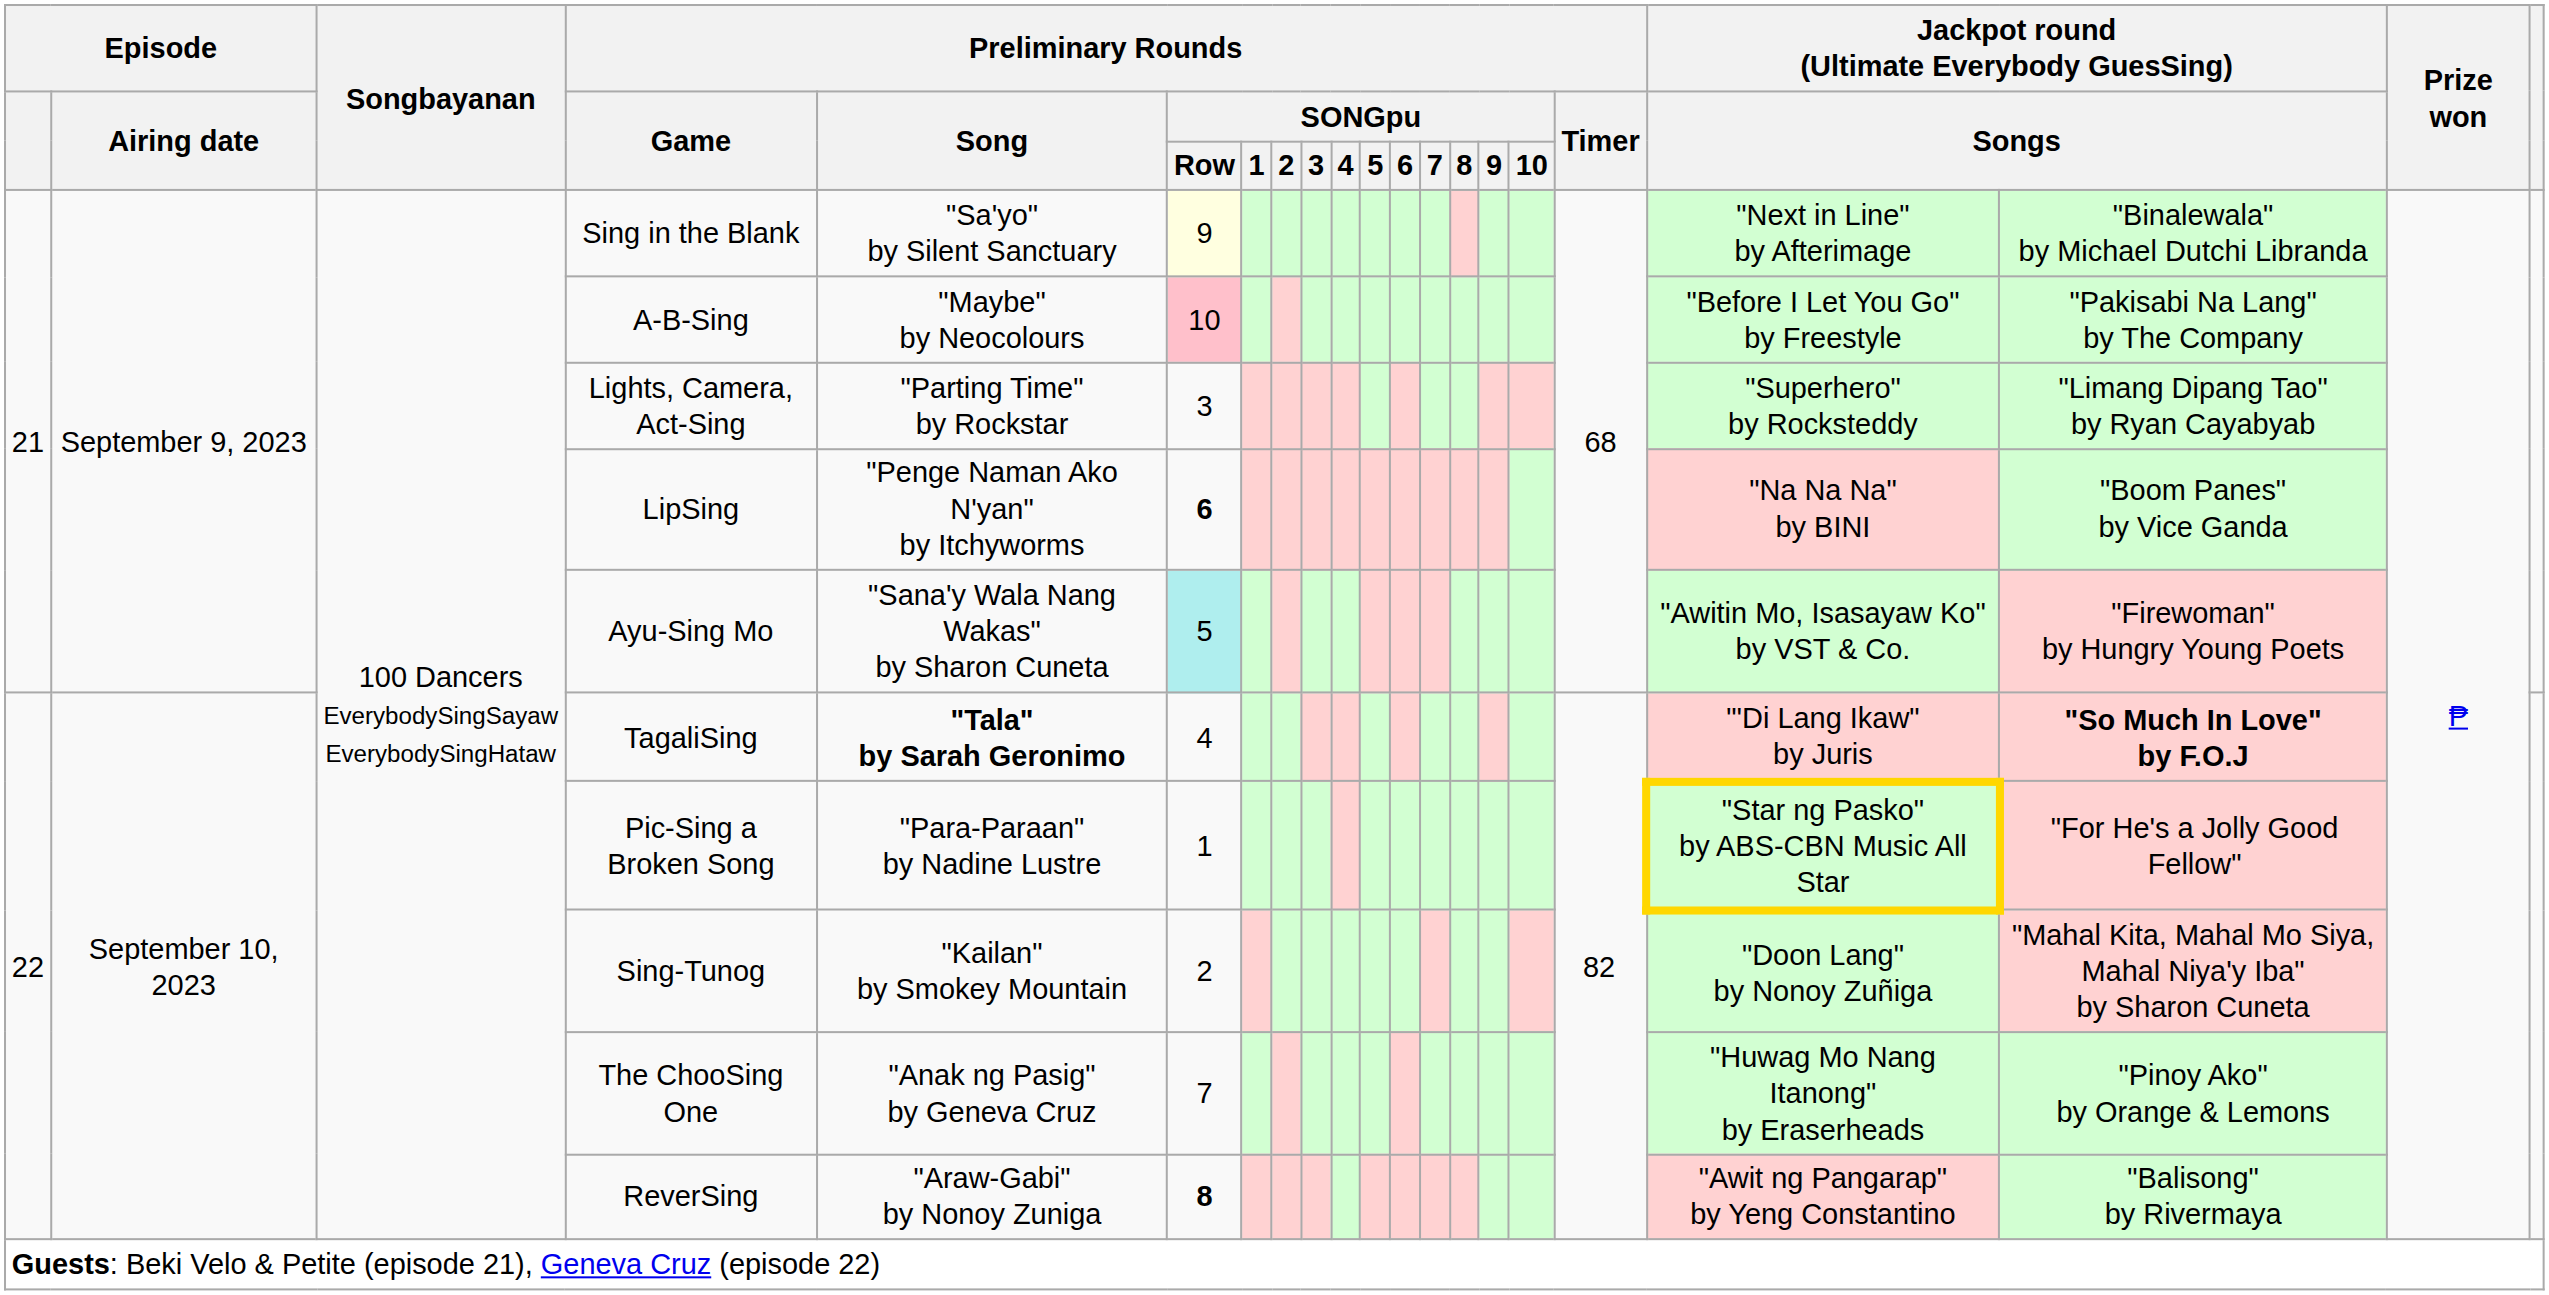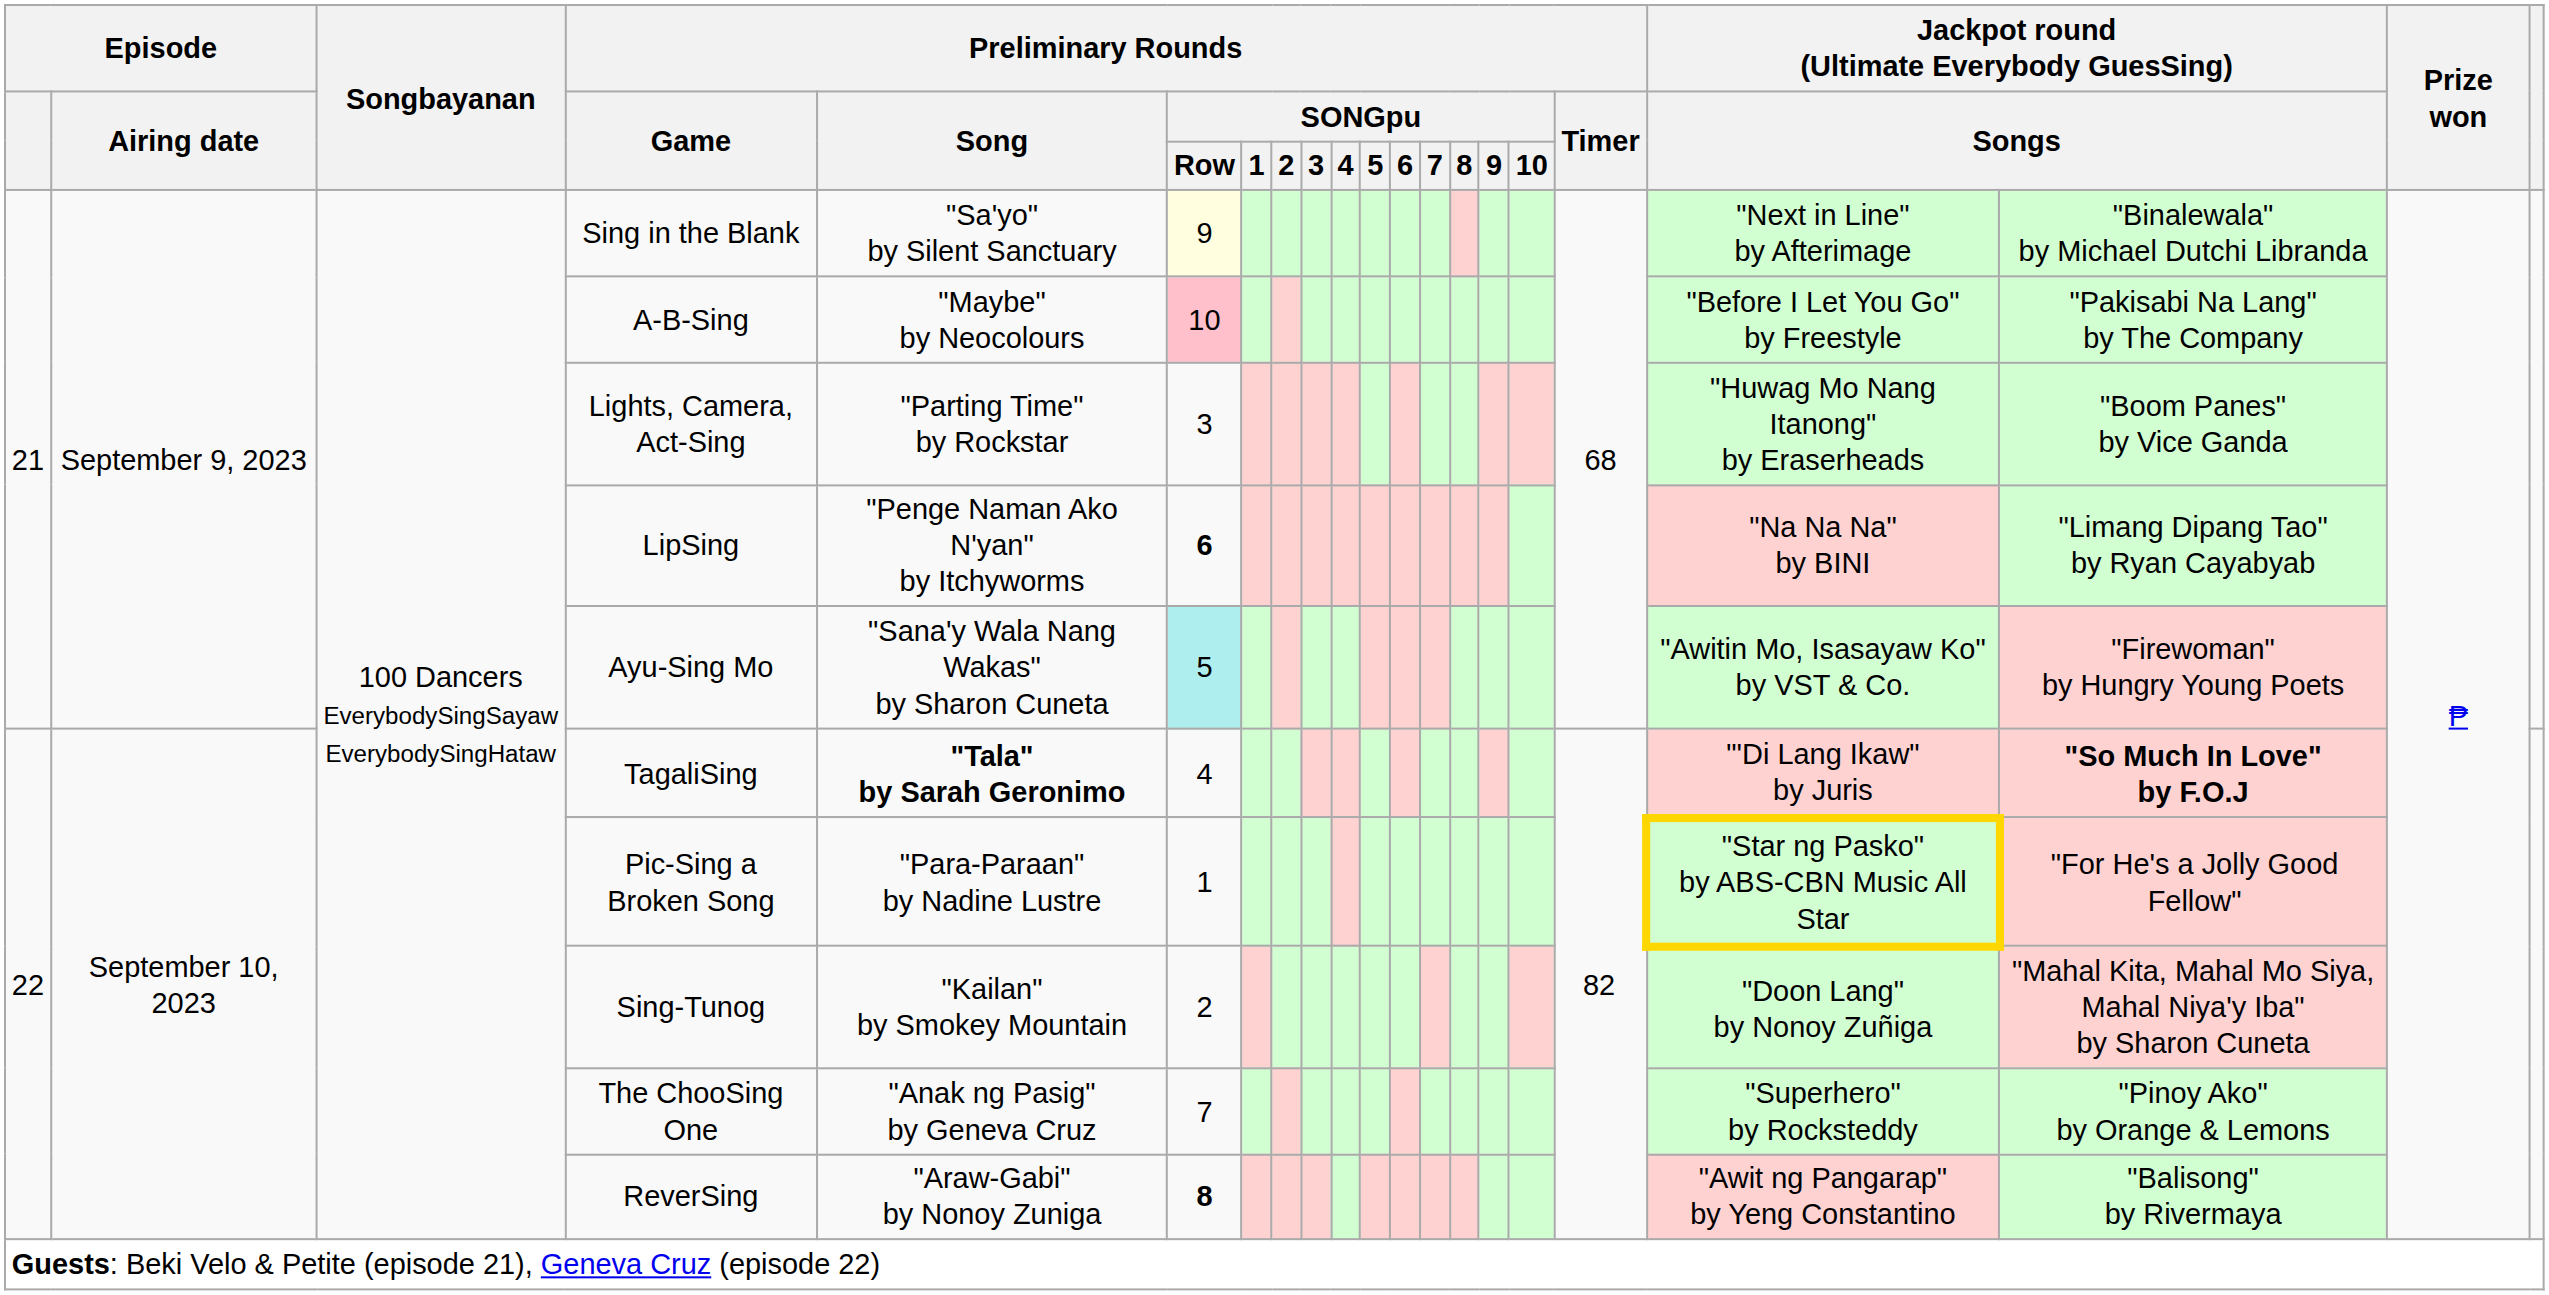Lights, Camera, Act-Sing | column 18: "Superhero" by Rocksteddy -> "Huwag Mo Nang Itanong" by Eraserheads
Lights, Camera, Act-Sing | column 19: "Limang Dipang Tao" by Ryan Cayabyab -> "Boom Panes" by Vice Ganda
LipSing | column 19: "Boom Panes" by Vice Ganda -> "Limang Dipang Tao" by Ryan Cayabyab
The ChooSing One | column 18: "Huwag Mo Nang Itanong" by Eraserheads -> "Superhero" by Rocksteddy
